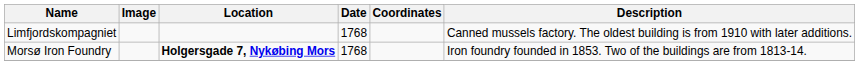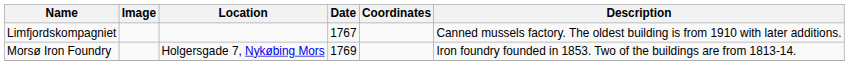Limfjordskompagniet | Date: 1768 -> 1767
Morsø Iron Foundry | Location: bold -> normal
Morsø Iron Foundry | Date: 1768 -> 1769
